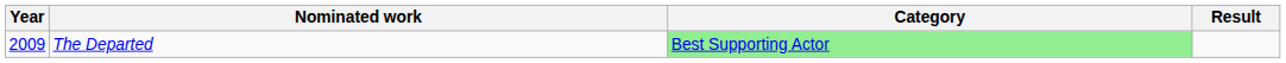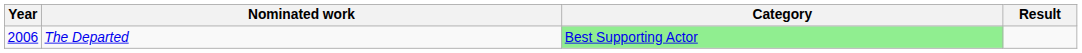The Departed | Year: 2009 -> 2006
